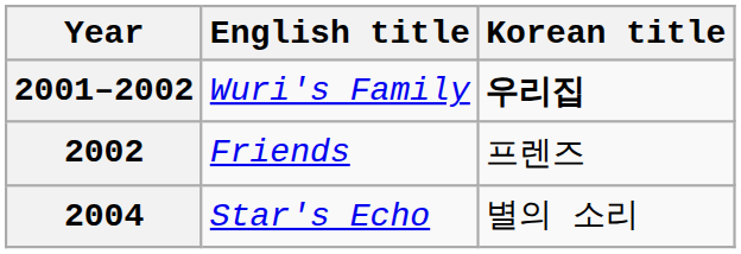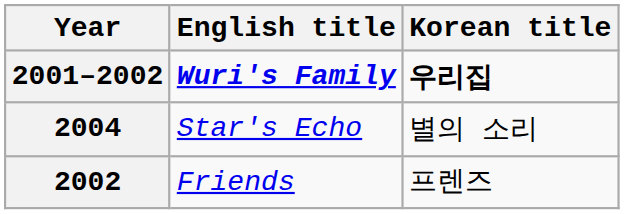2001–2002 | English title: normal -> bold
rows swapped: 2002 <-> 2004
